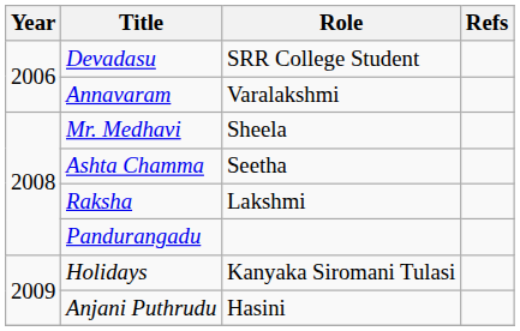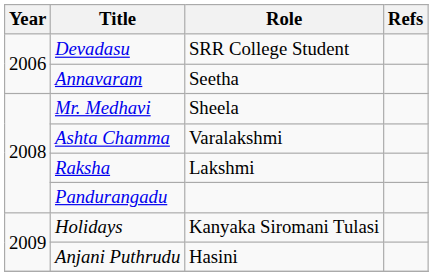Annavaram | Role: Varalakshmi -> Seetha
Ashta Chamma | Role: Seetha -> Varalakshmi
